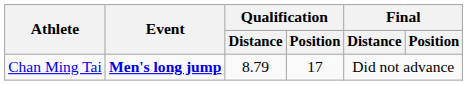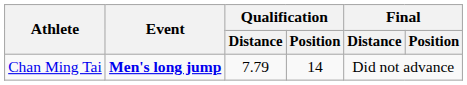Chan Ming Tai | Qualification / Distance: 8.79 -> 7.79
Chan Ming Tai | Qualification / Position: 17 -> 14
